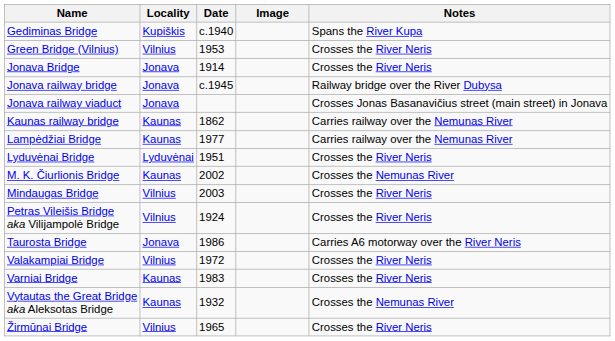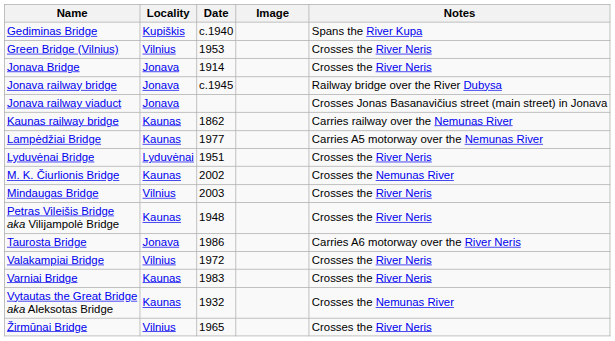Lampėdžiai Bridge | Notes: Carries railway over the Nemunas River -> Carries A5 motorway over the Nemunas River
Petras Vileišis Bridge aka Vilijampolė Bridge | Locality: Vilnius -> Kaunas
Petras Vileišis Bridge aka Vilijampolė Bridge | Date: 1924 -> 1948
